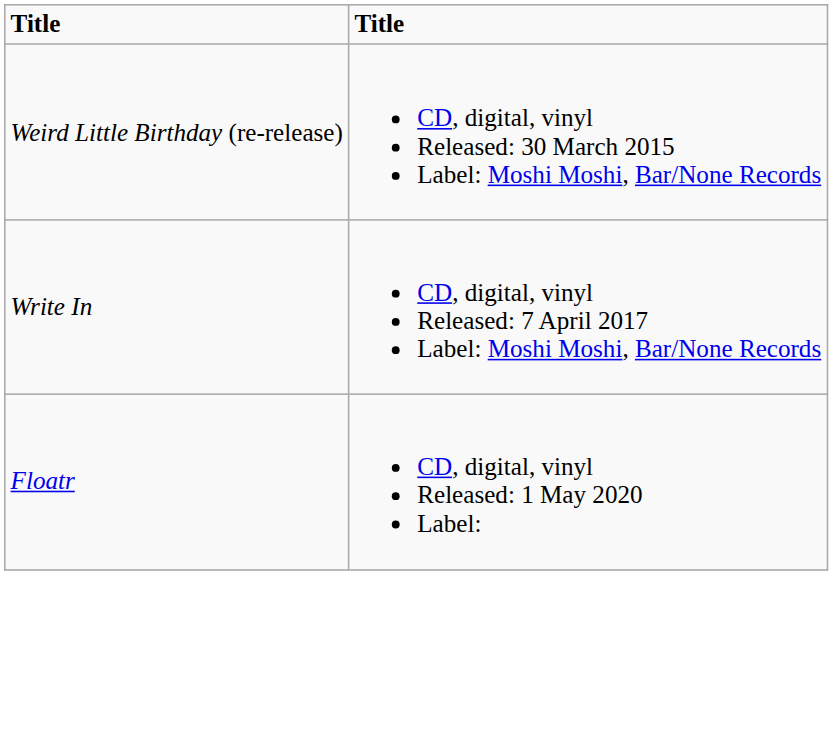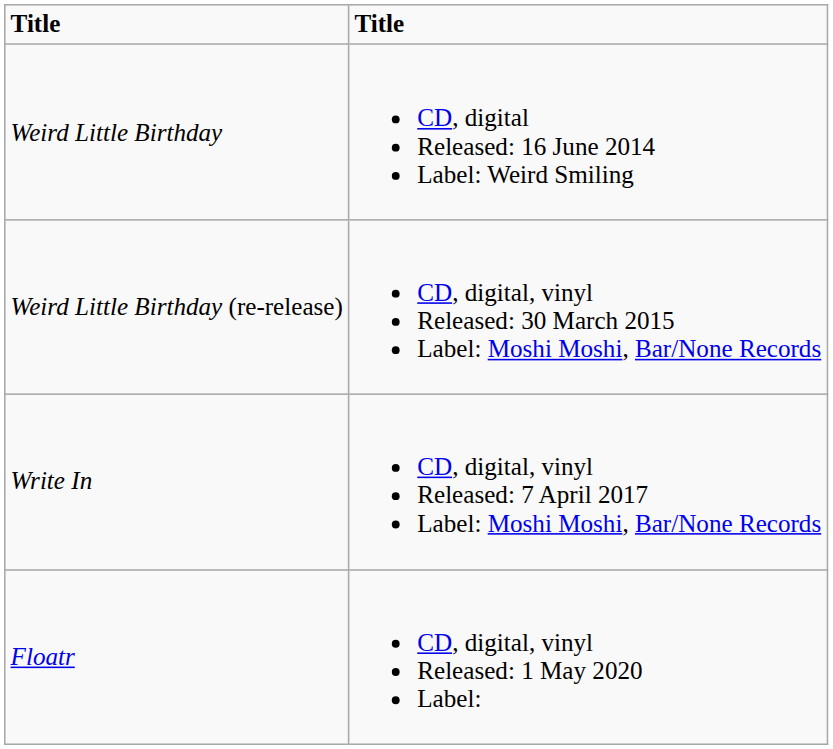+ row: Weird Little Birthday | CD, digital Released: 16 June 2014 Label: Weird Smiling
